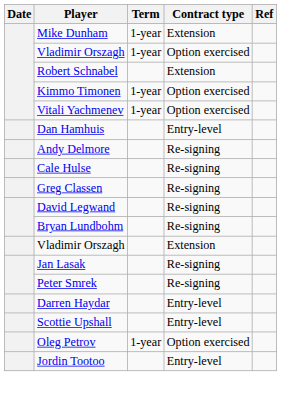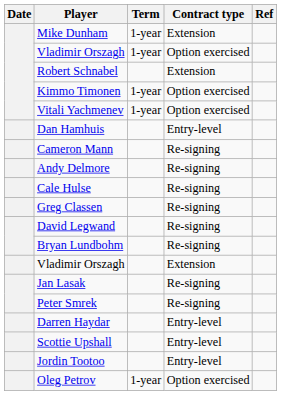+ row: Cameron Mann | Re-signing
rows swapped: Jordin Tootoo <-> Oleg Petrov
